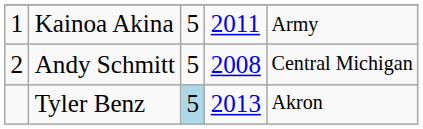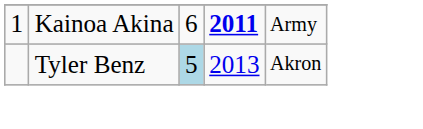Kainoa Akina | column 3: 5 -> 6
Kainoa Akina | column 4: normal -> bold
- row: 2 | Andy Schmitt | 5 | 2008 | Central Michigan
